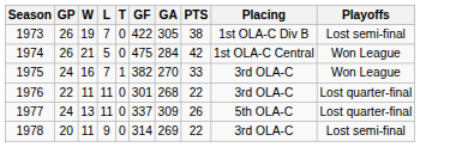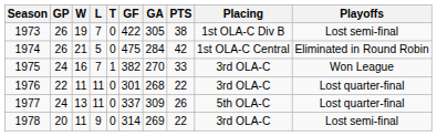1974 | Playoffs: Won League -> Eliminated in Round Robin
